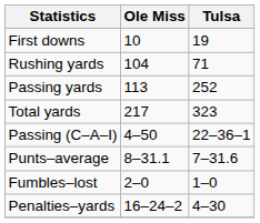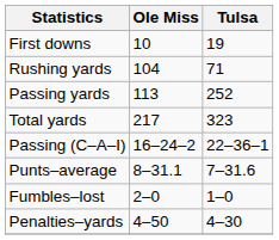Passing (C–A–I) | Ole Miss: 4–50 -> 16–24–2
Penalties–yards | Ole Miss: 16–24–2 -> 4–50
